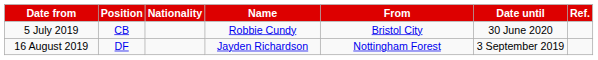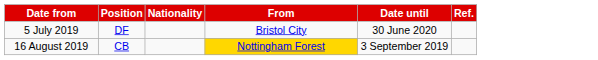- column: Name | Robbie Cundy | Jayden Richardson
5 July 2019 | Position: CB -> DF
16 August 2019 | Position: DF -> CB
16 August 2019 | From: no background -> gold background
